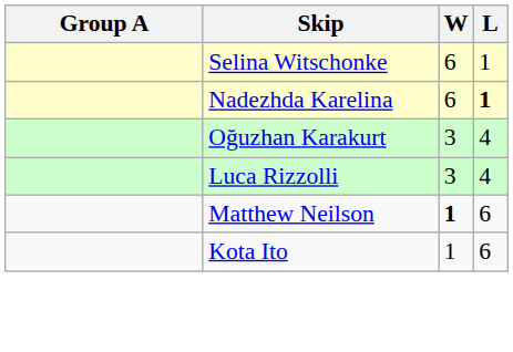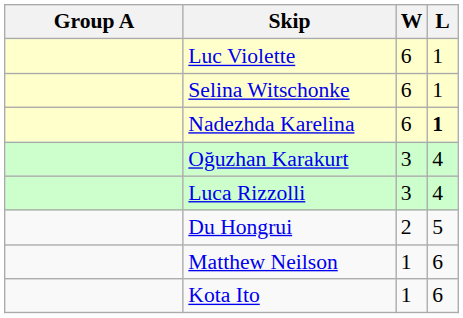+ row: Luc Violette | 6 | 1
+ row: Du Hongrui | 2 | 5
Matthew Neilson | W: bold -> normal
